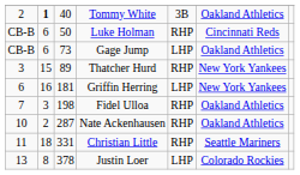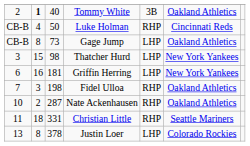Luke Holman | column 2: 6 -> 4
Gage Jump | column 2: 6 -> 8
Thatcher Hurd | column 3: 89 -> 98
Thatcher Hurd | column 5: RHP -> LHP
